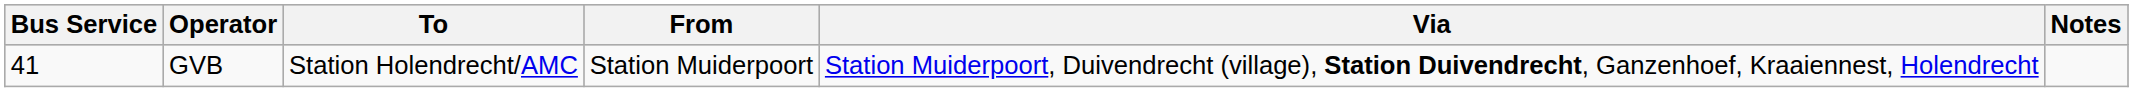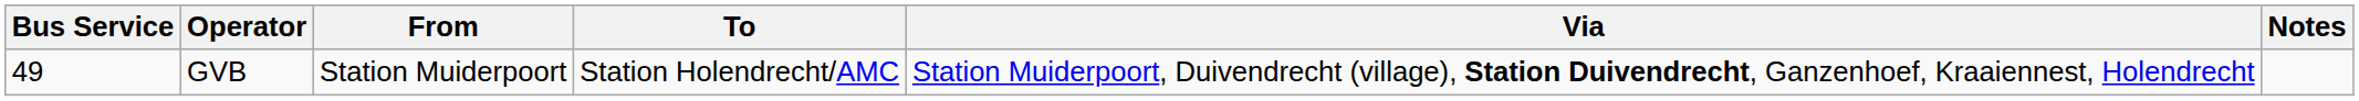columns swapped: From <-> To
GVB | Bus Service: 41 -> 49
